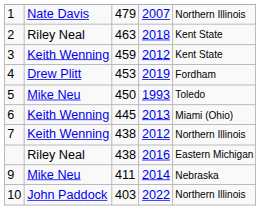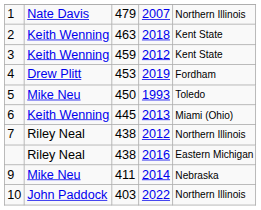2 | column 2: Riley Neal -> Keith Wenning
7 | column 2: Keith Wenning -> Riley Neal
